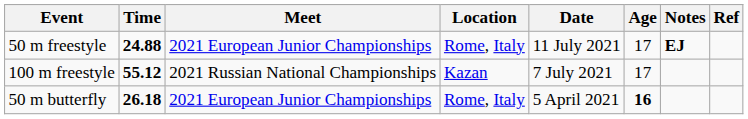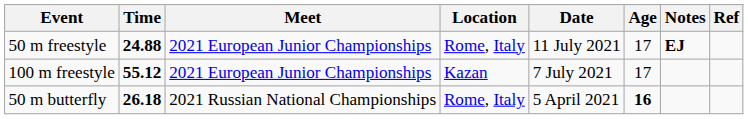100 m freestyle | Meet: 2021 Russian National Championships -> 2021 European Junior Championships
50 m butterfly | Meet: 2021 European Junior Championships -> 2021 Russian National Championships
